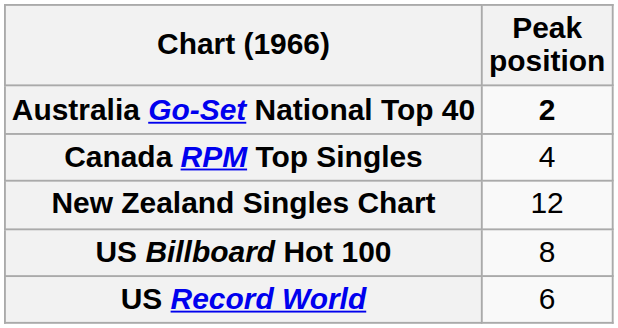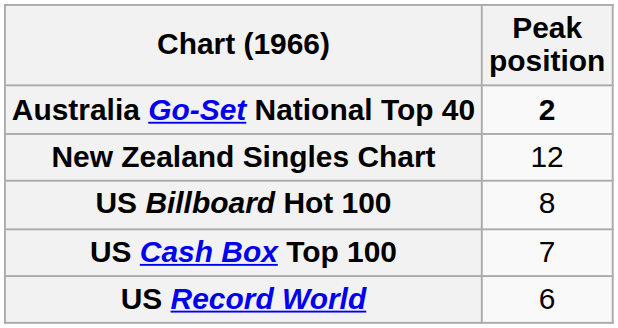- row: Canada RPM Top Singles | 4
+ row: US Cash Box Top 100 | 7
